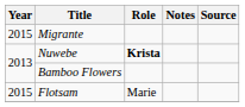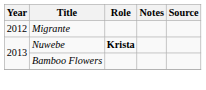Migrante | Year: 2015 -> 2012
- row: 2015 | Flotsam | Marie
